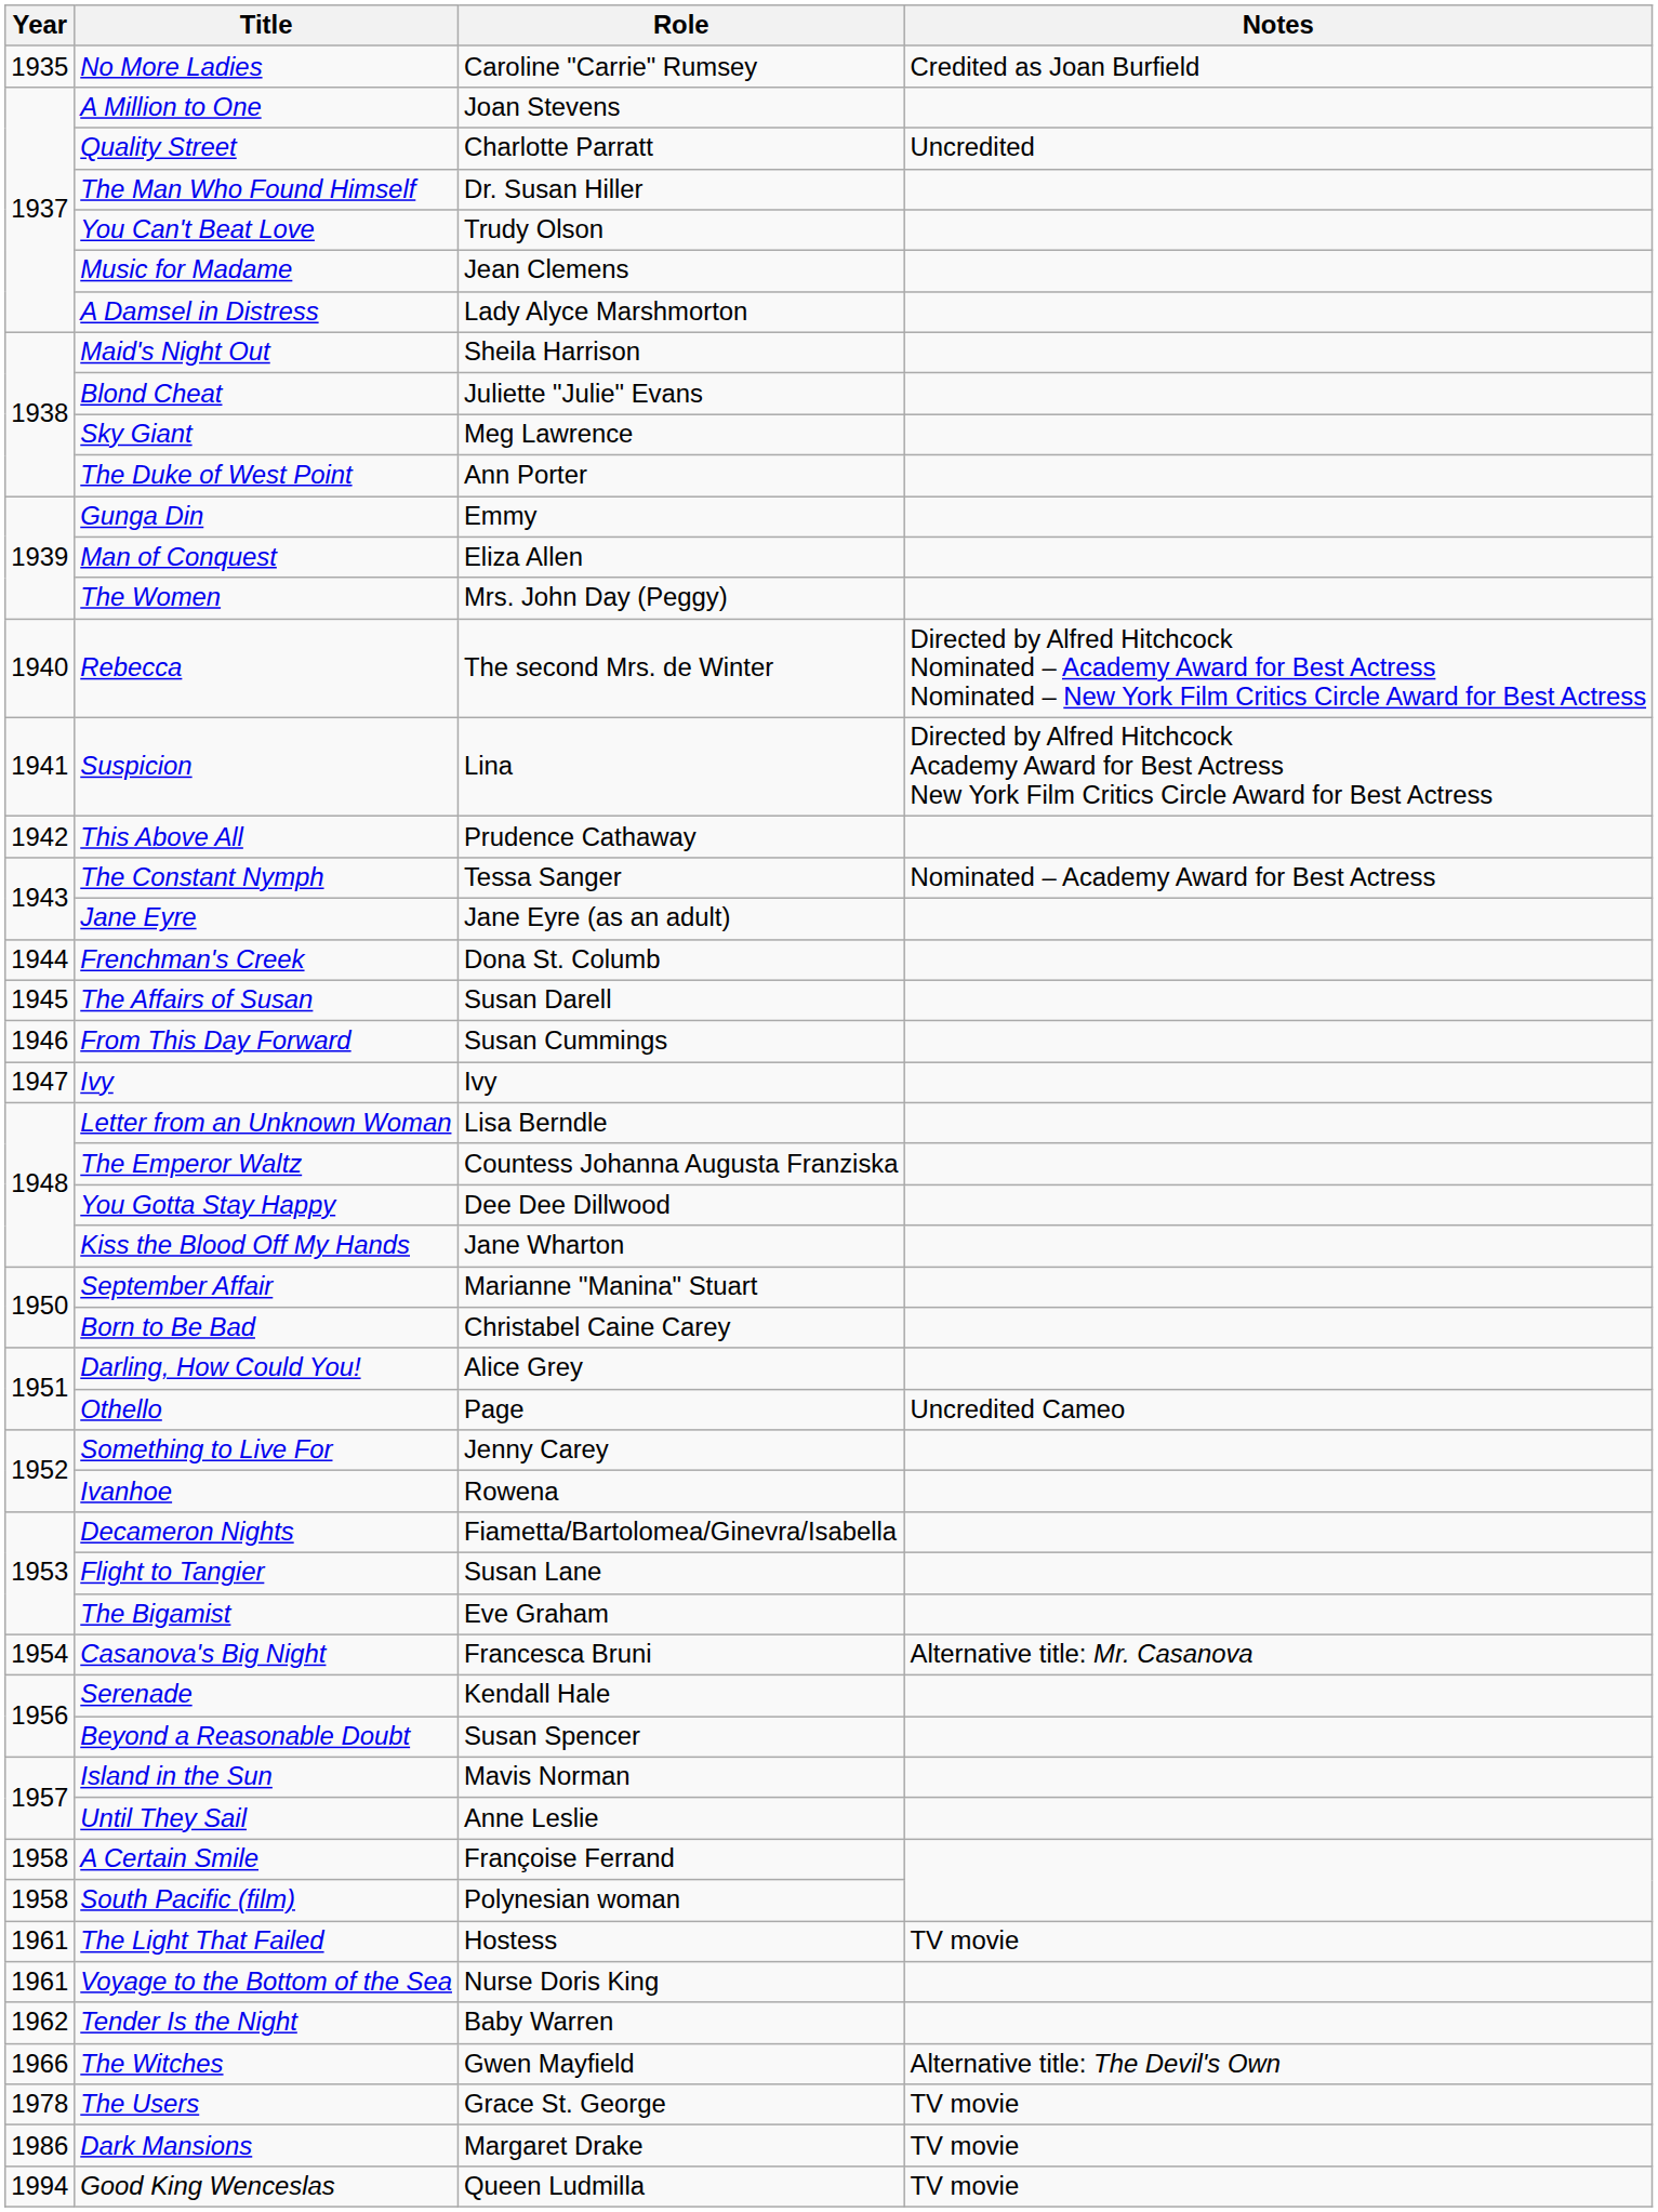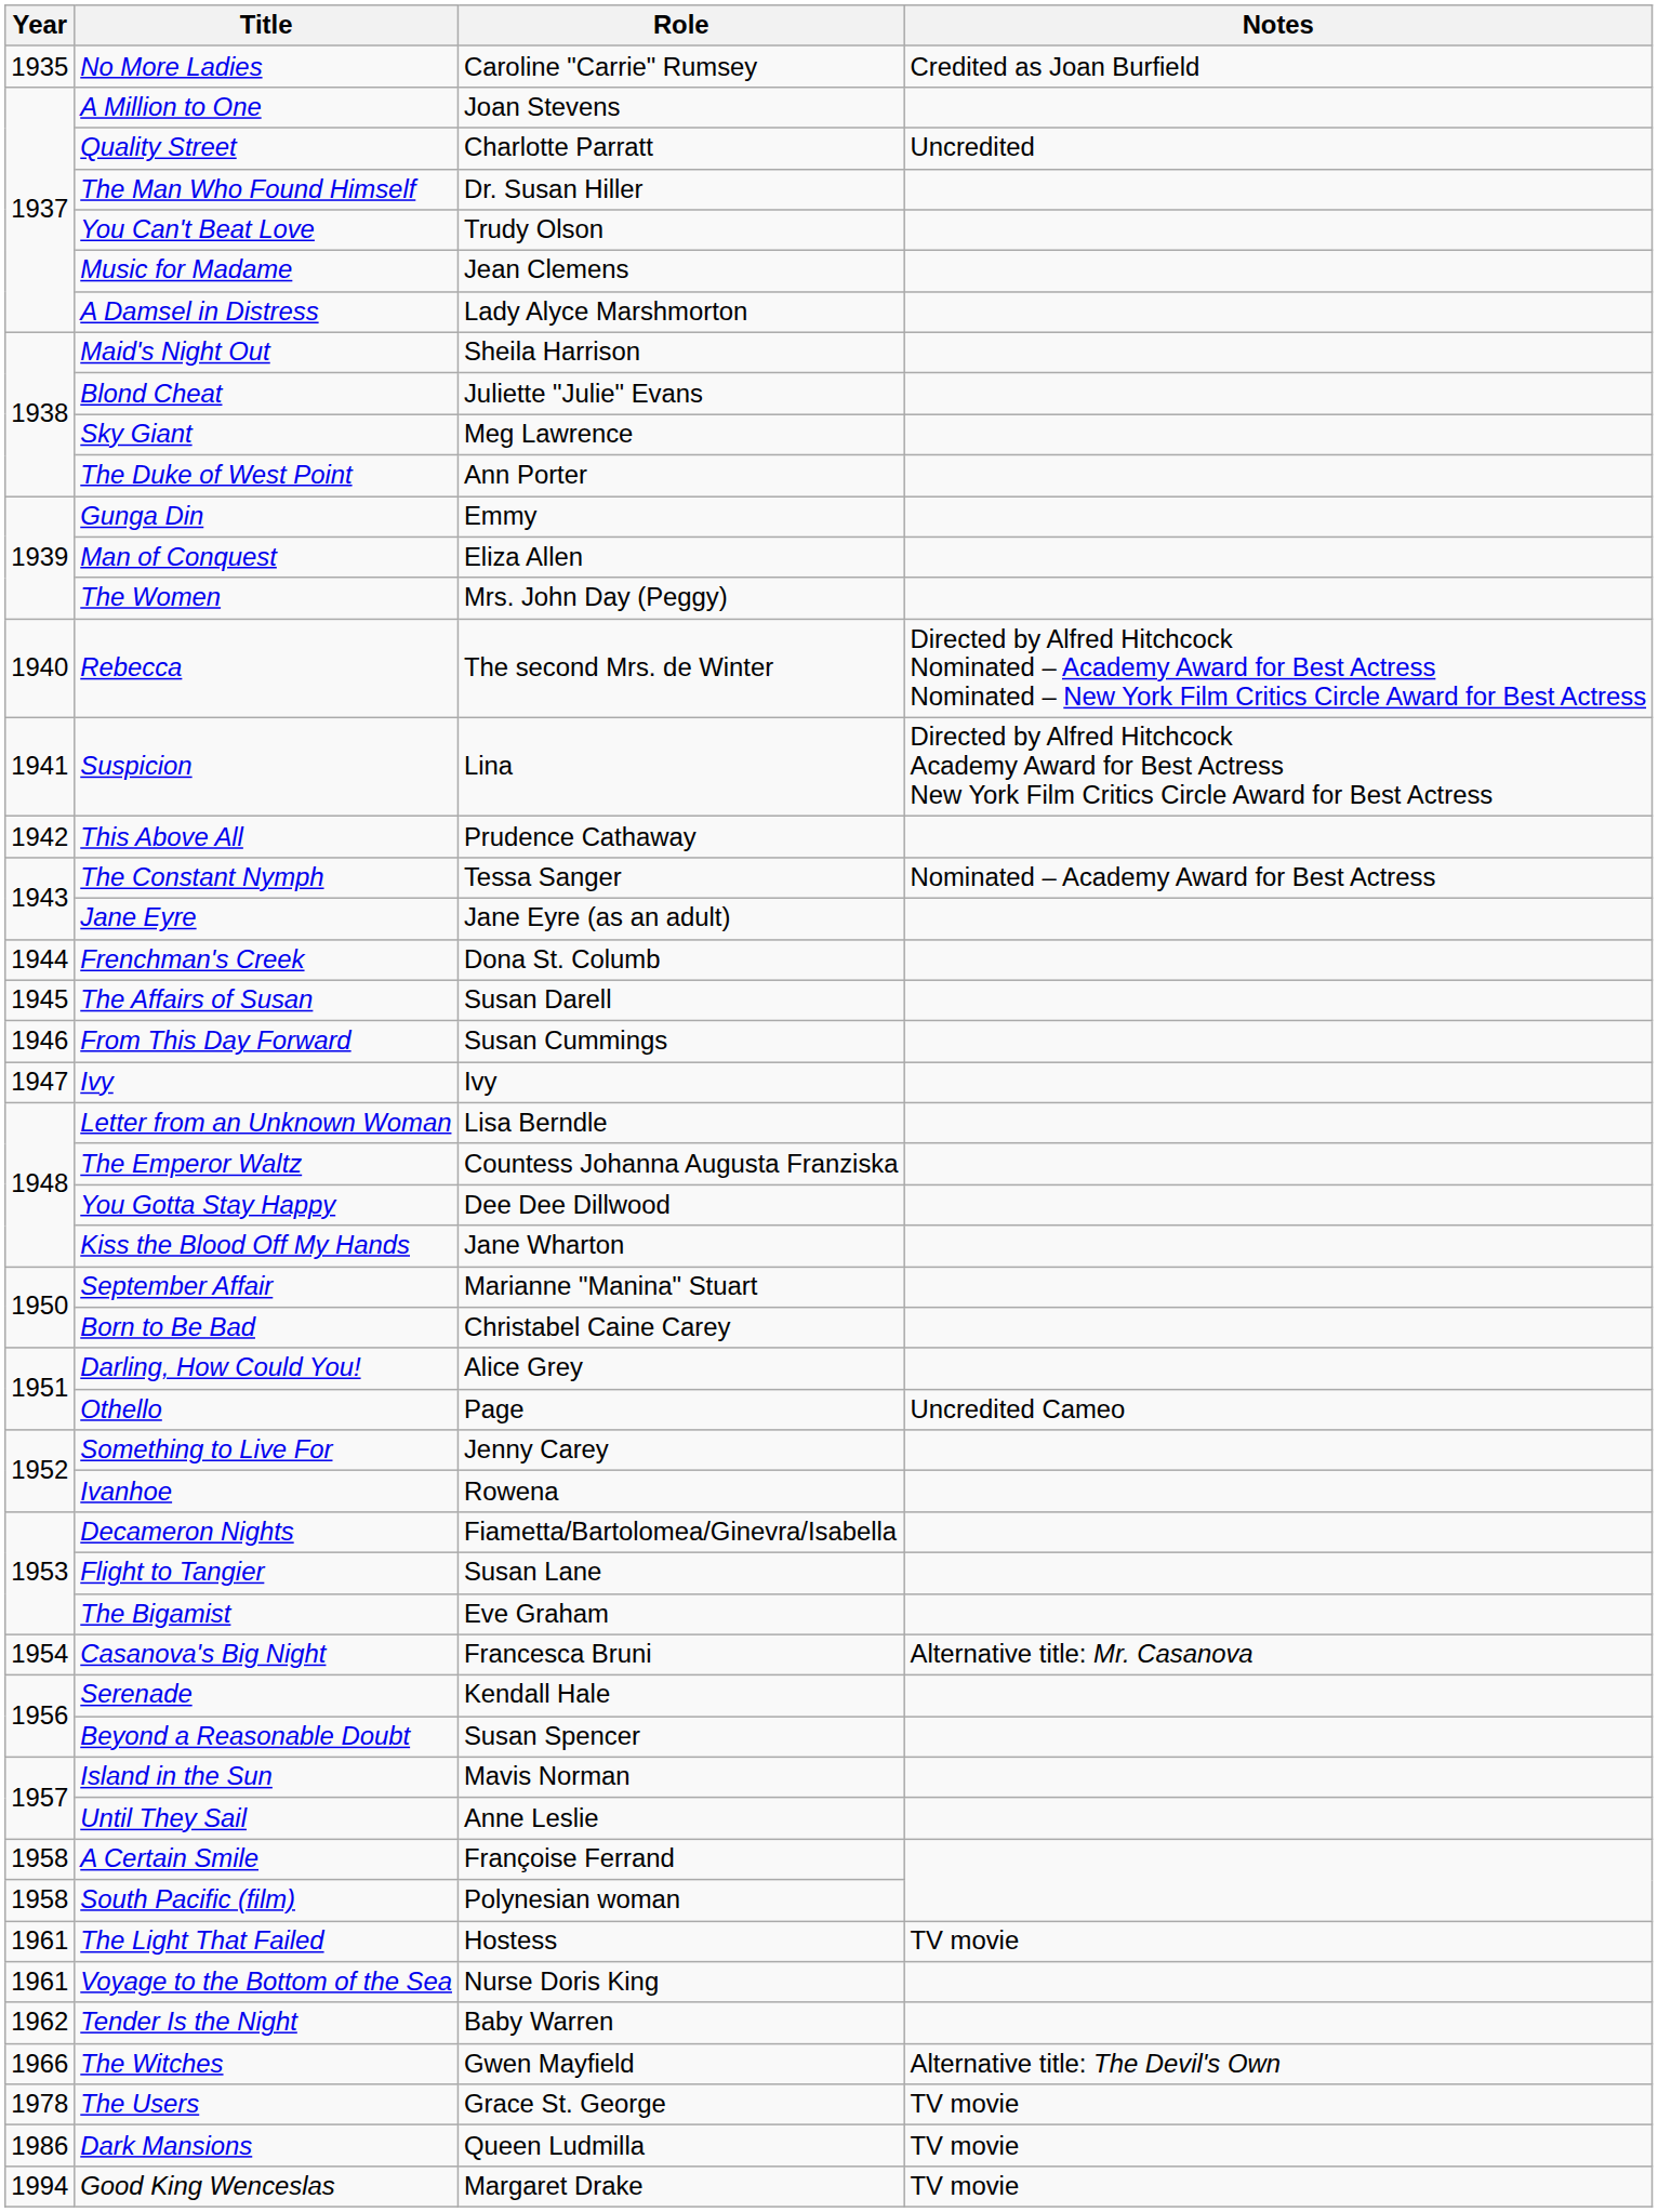Dark Mansions | Role: Margaret Drake -> Queen Ludmilla
Good King Wenceslas | Role: Queen Ludmilla -> Margaret Drake
